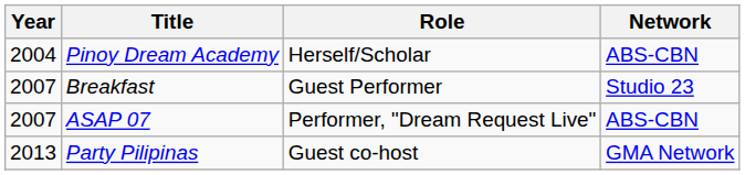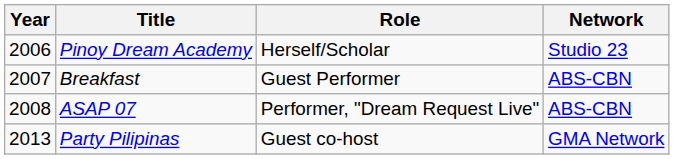Pinoy Dream Academy | Year: 2004 -> 2006
Pinoy Dream Academy | Network: ABS-CBN -> Studio 23
Breakfast | Network: Studio 23 -> ABS-CBN
ASAP 07 | Year: 2007 -> 2008
